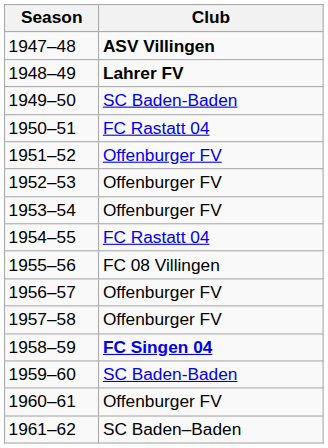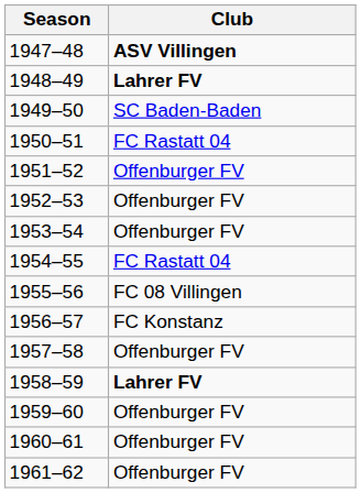1956–57 | Club: Offenburger FV -> FC Konstanz
1958–59 | Club: FC Singen 04 -> Lahrer FV
1959–60 | Club: SC Baden-Baden -> Offenburger FV
1961–62 | Club: SC Baden–Baden -> Offenburger FV
